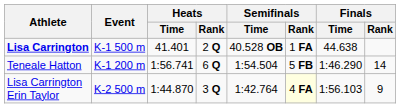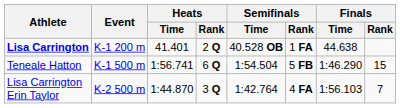Lisa Carrington | Event: K-1 500 m -> K-1 200 m
Teneale Hatton | Event: K-1 200 m -> K-1 500 m
Teneale Hatton | Finals / Rank: 14 -> 15
Lisa Carrington Erin Taylor | Semifinals / Rank: lightyellow background -> no background
Lisa Carrington Erin Taylor | Finals / Rank: 9 -> 7
